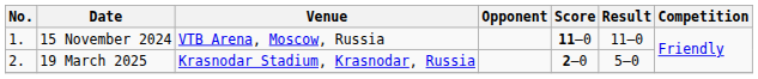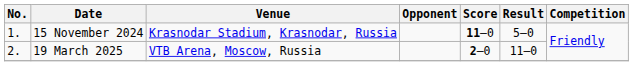15 November 2024 | Venue: VTB Arena, Moscow, Russia -> Krasnodar Stadium, Krasnodar, Russia
15 November 2024 | Result: 11–0 -> 5–0
19 March 2025 | Venue: Krasnodar Stadium, Krasnodar, Russia -> VTB Arena, Moscow, Russia
19 March 2025 | Result: 5–0 -> 11–0
